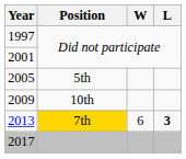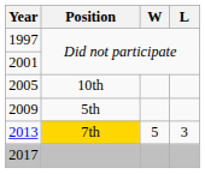2005 | Position: 5th -> 10th
2009 | Position: 10th -> 5th
2013 | W: 6 -> 5
2013 | L: bold -> normal
